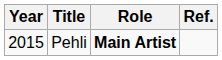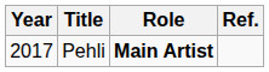Pehli | Year: 2015 -> 2017
